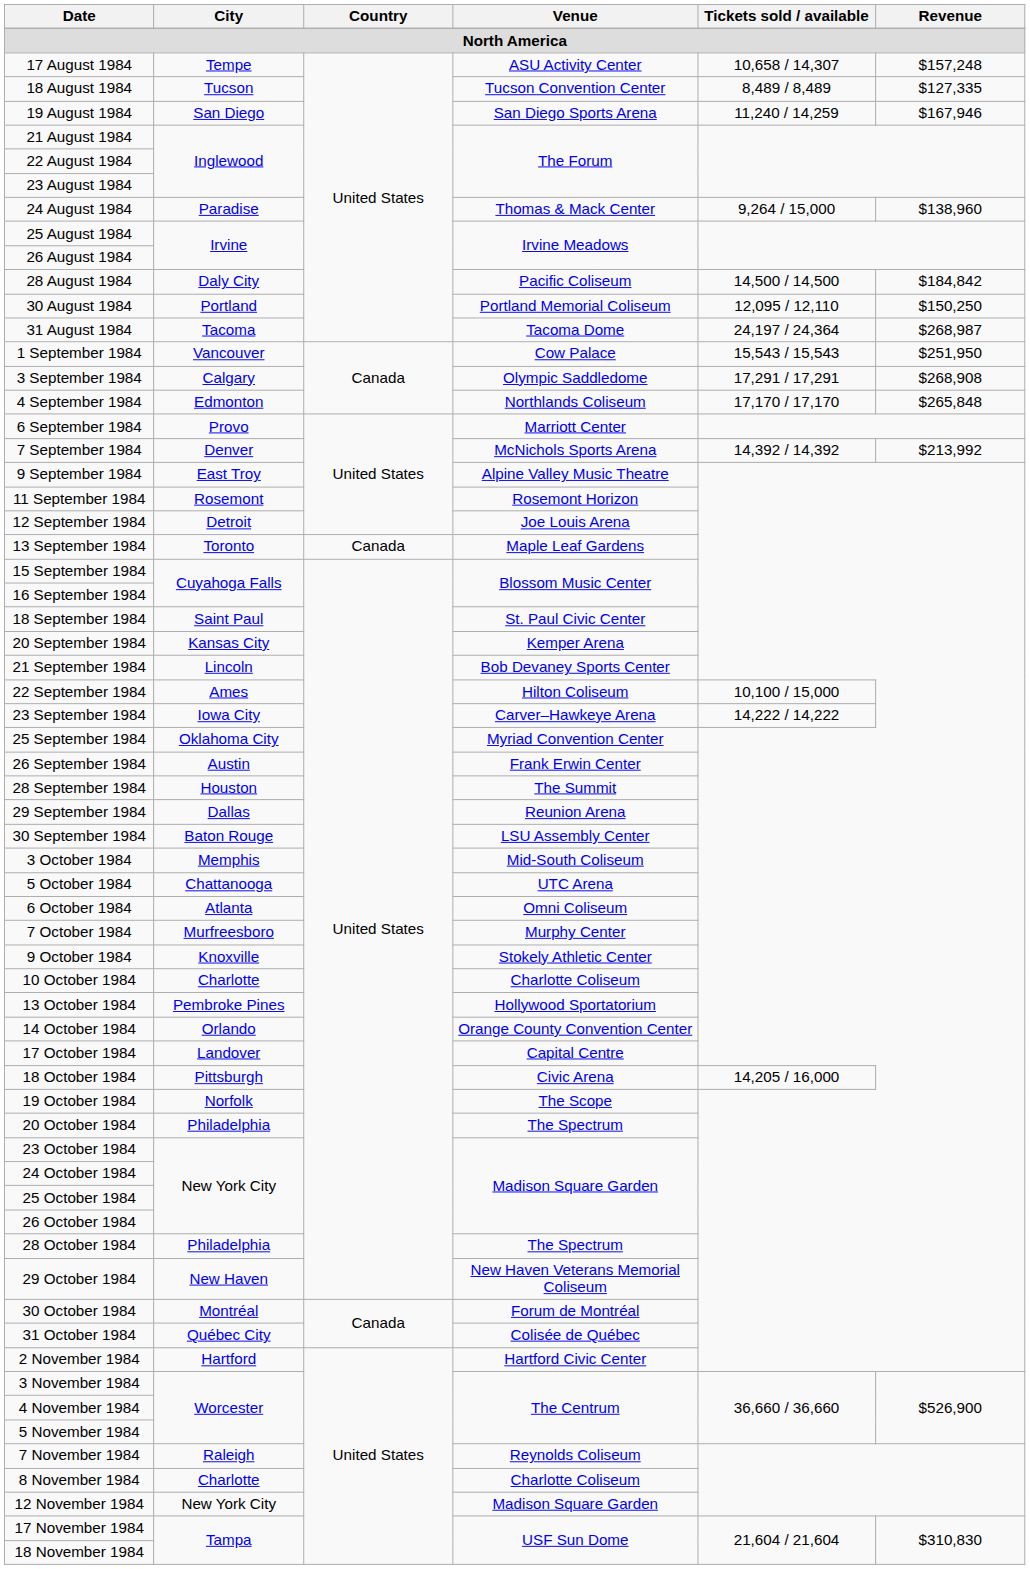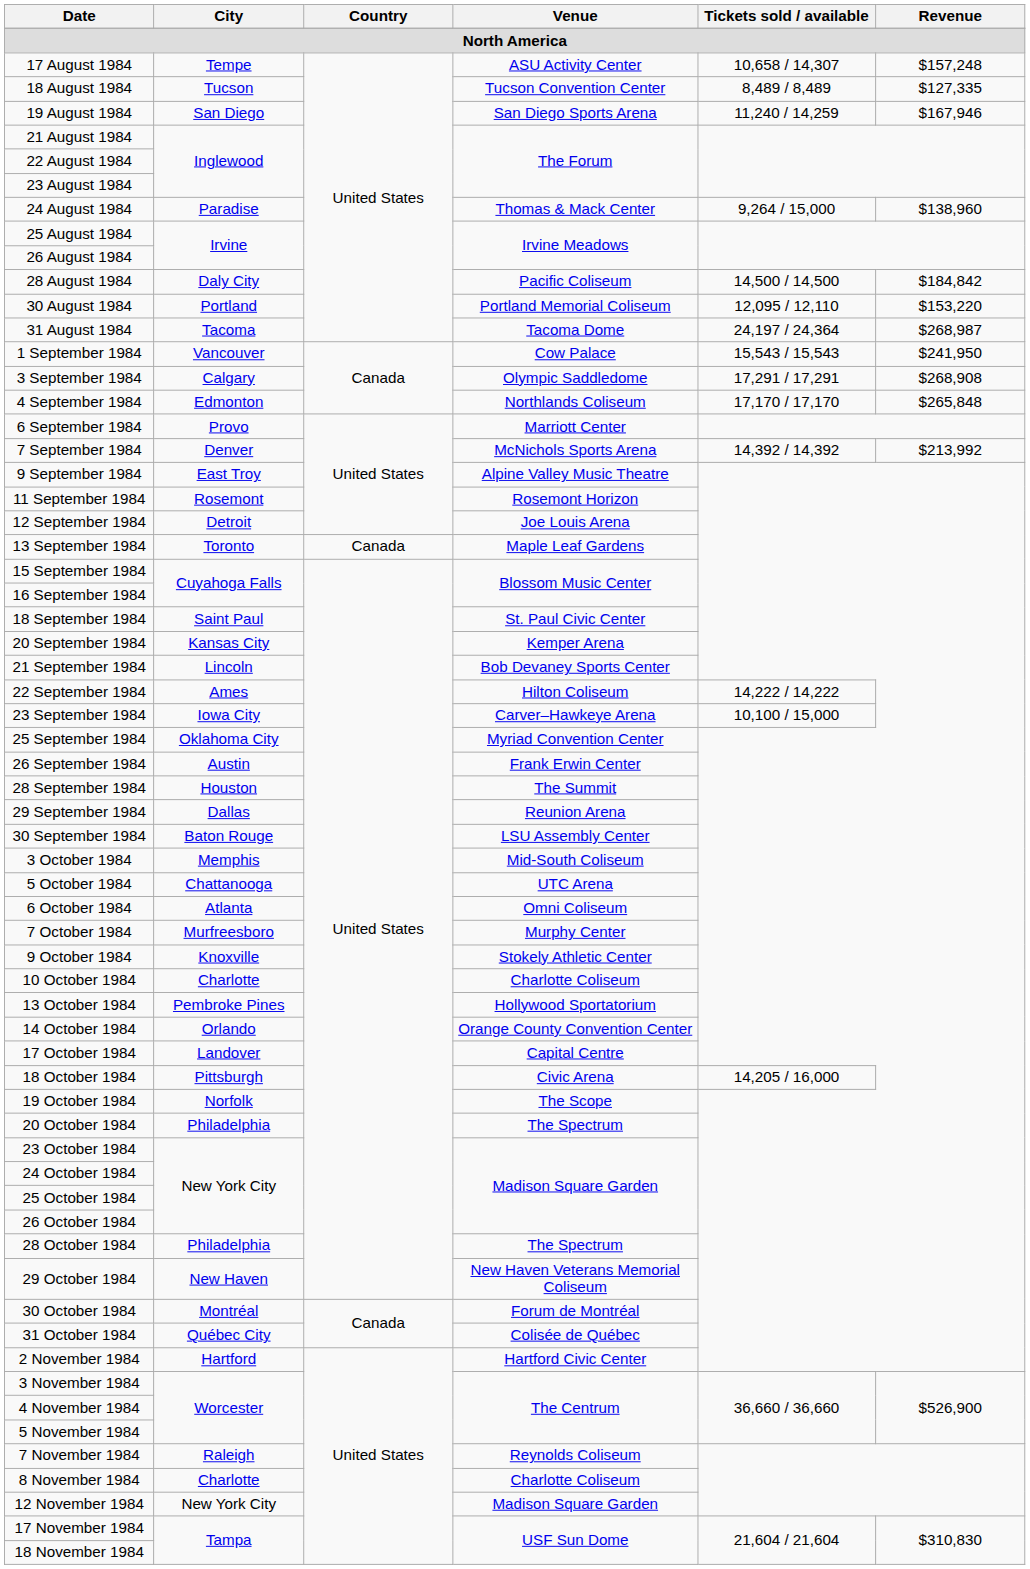30 August 1984 | Revenue: $150,250 -> $153,220
1 September 1984 | Revenue: $251,950 -> $241,950
22 September 1984 | Tickets sold / available: 10,100 / 15,000 -> 14,222 / 14,222
23 September 1984 | Tickets sold / available: 14,222 / 14,222 -> 10,100 / 15,000
